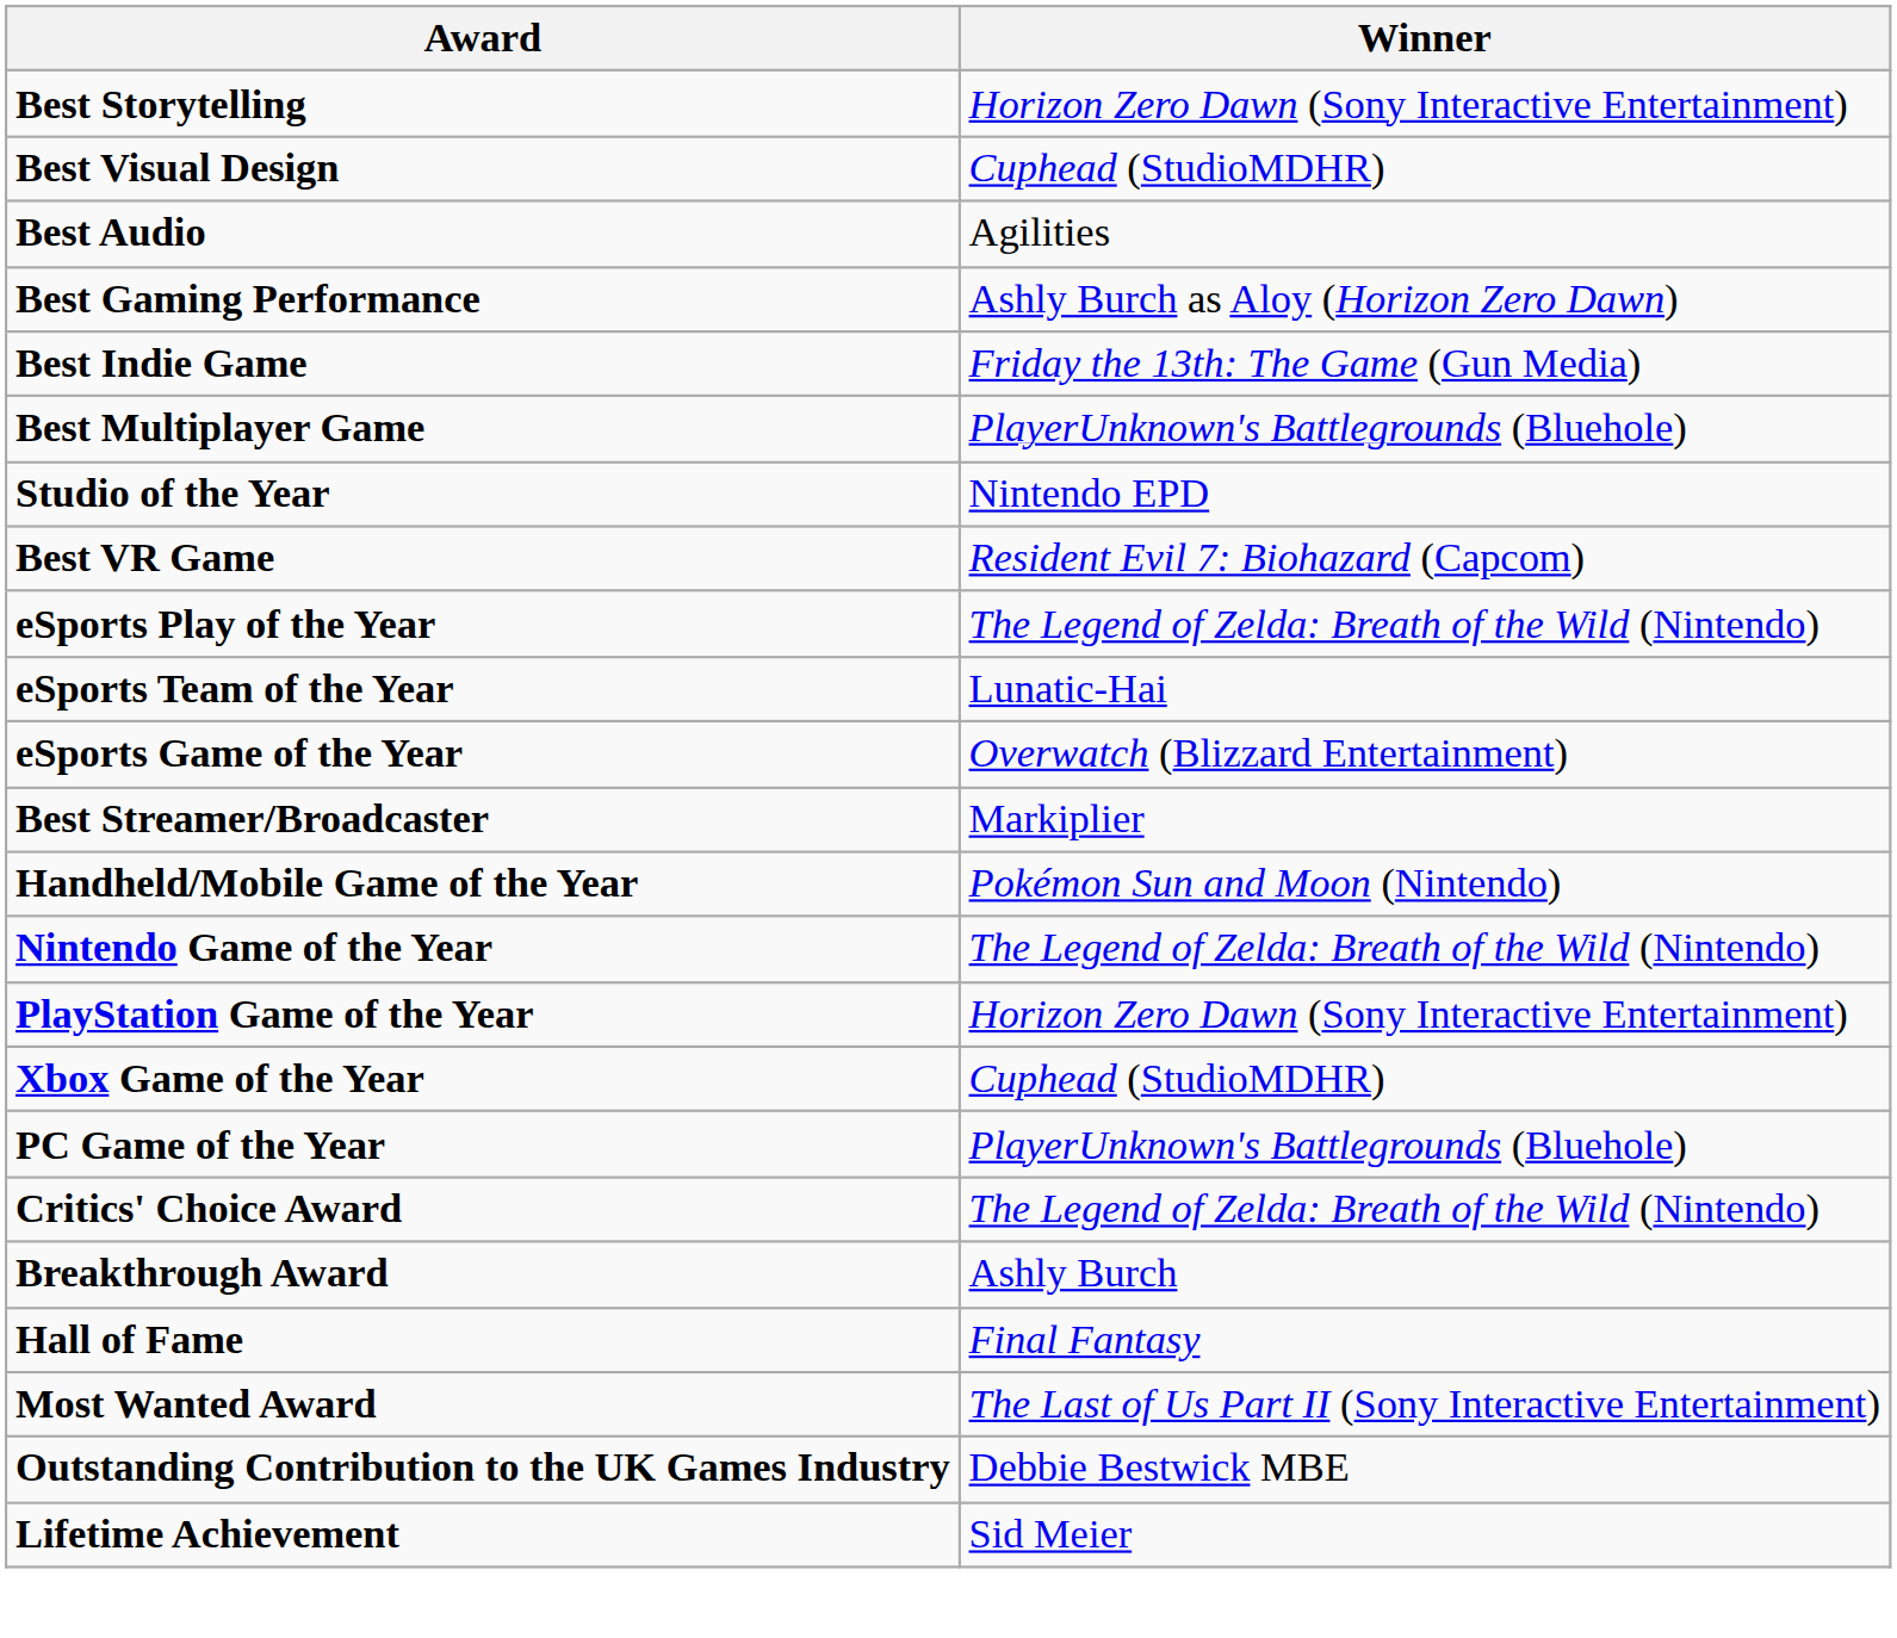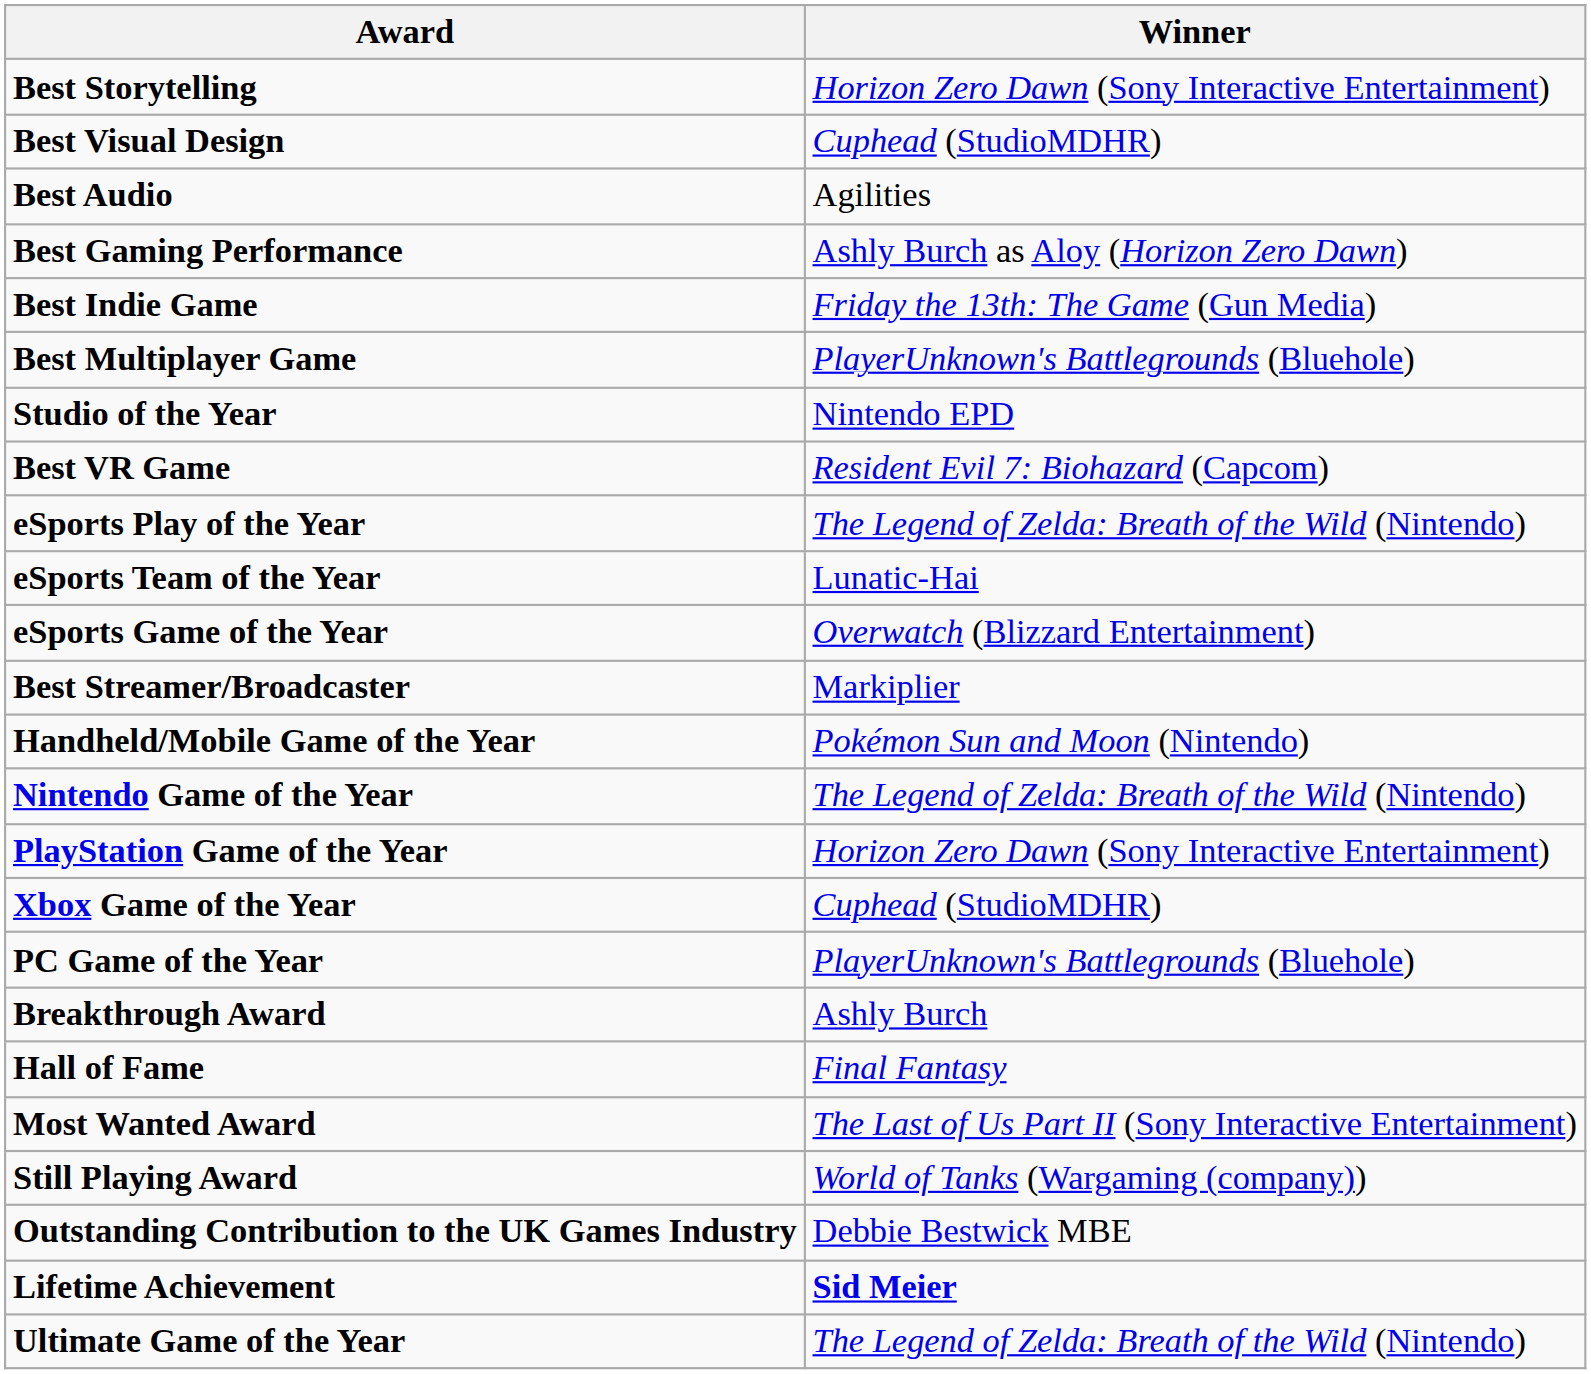- row: Critics' Choice Award | The Legend of Zelda: Breath of the Wild (Nintendo)
+ row: Still Playing Award | World of Tanks (Wargaming (company))
Lifetime Achievement | Winner: normal -> bold
+ row: Ultimate Game of the Year | The Legend of Zelda: Breath of the Wild (Nintendo)
